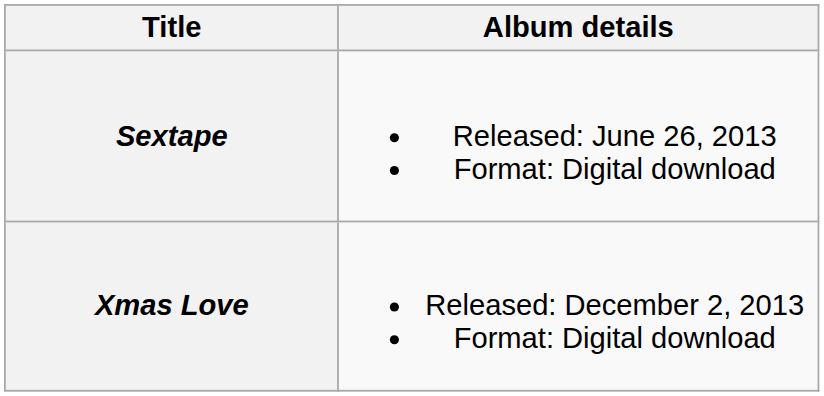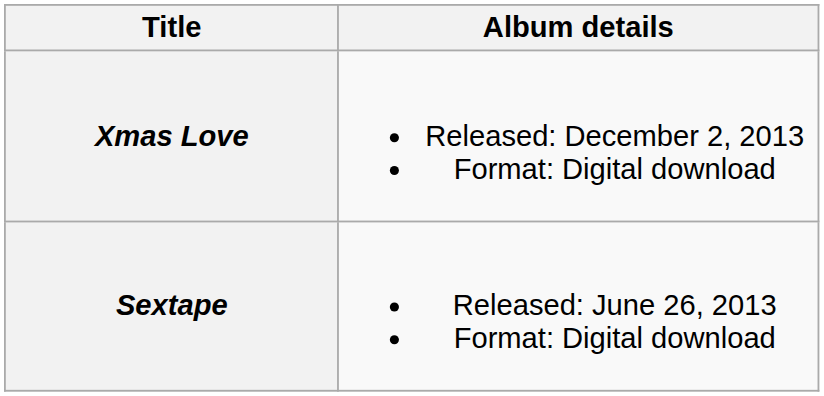rows swapped: Sextape <-> Xmas Love
